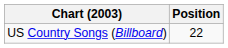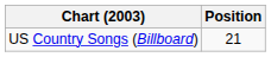US Country Songs (Billboard) | Position: 22 -> 21
